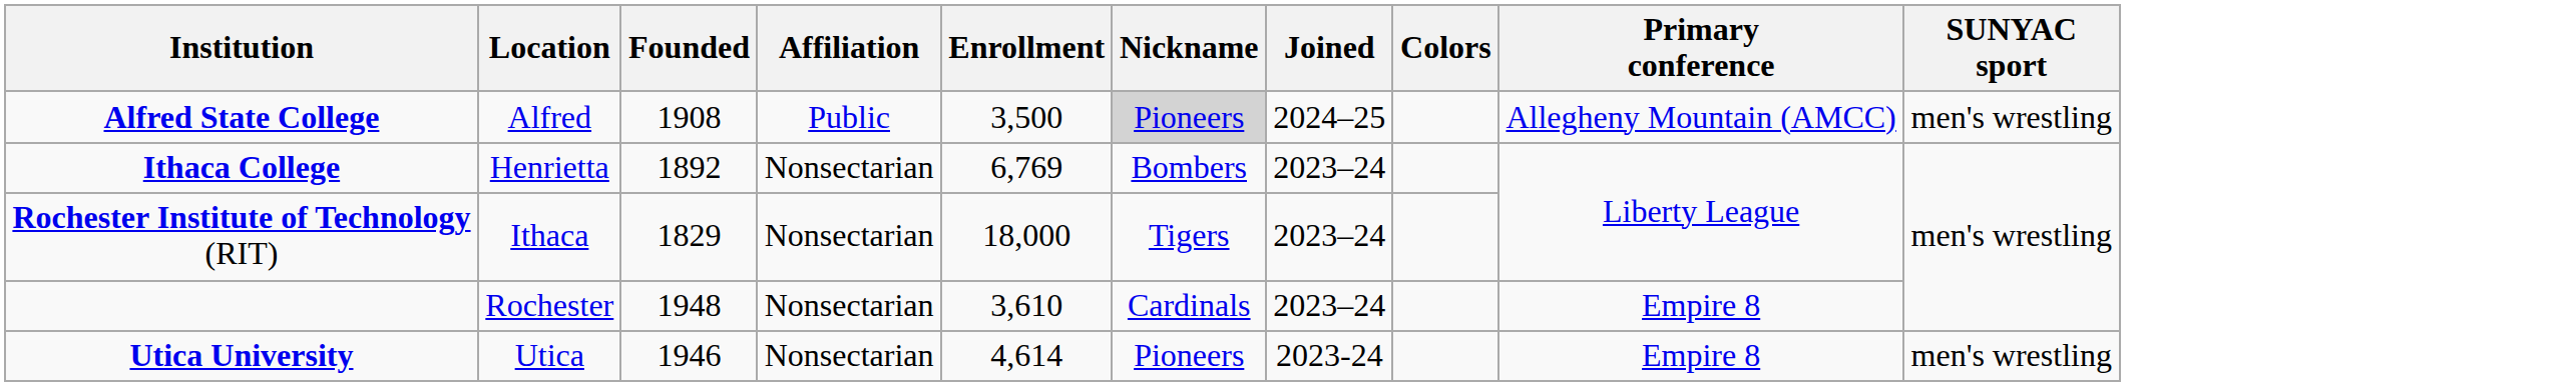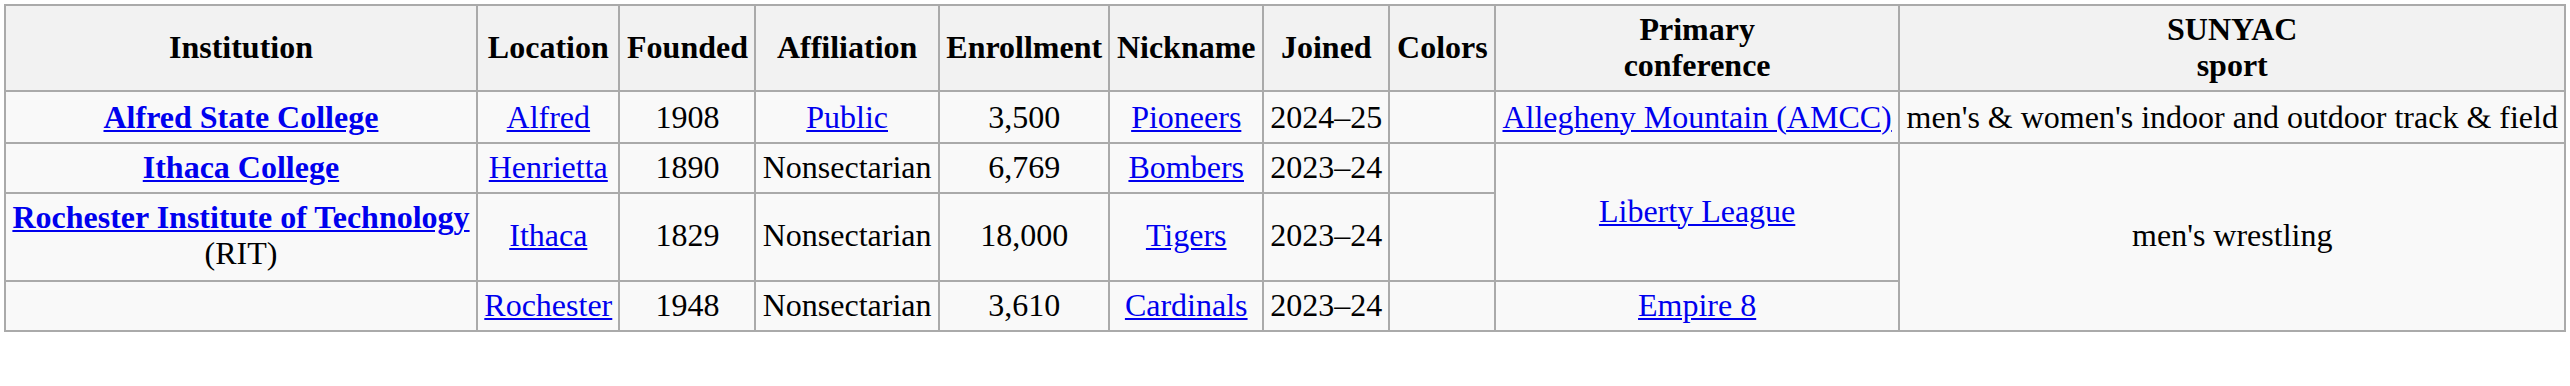Alfred State College | Nickname: lightgrey background -> no background
Alfred State College | SUNYAC sport: men's wrestling -> men's & women's indoor and outdoor track & field
Ithaca College | Founded: 1892 -> 1890
- row: Utica University | Utica | 1946 | Nonsectarian | 4,614 | Pioneers | 2023-24 | Empire 8 | men's wrestling
